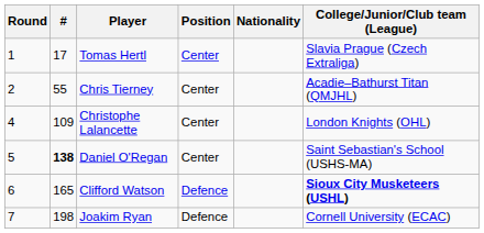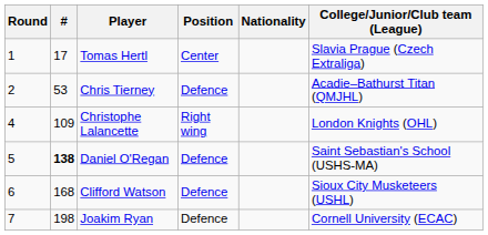Chris Tierney | #: 55 -> 53
Chris Tierney | Position: Center -> Defence
Christophe Lalancette | Position: Center -> Right wing
Daniel O'Regan | Position: Center -> Defence
Clifford Watson | #: 165 -> 168
Clifford Watson | College/Junior/Club team (League): bold -> normal
